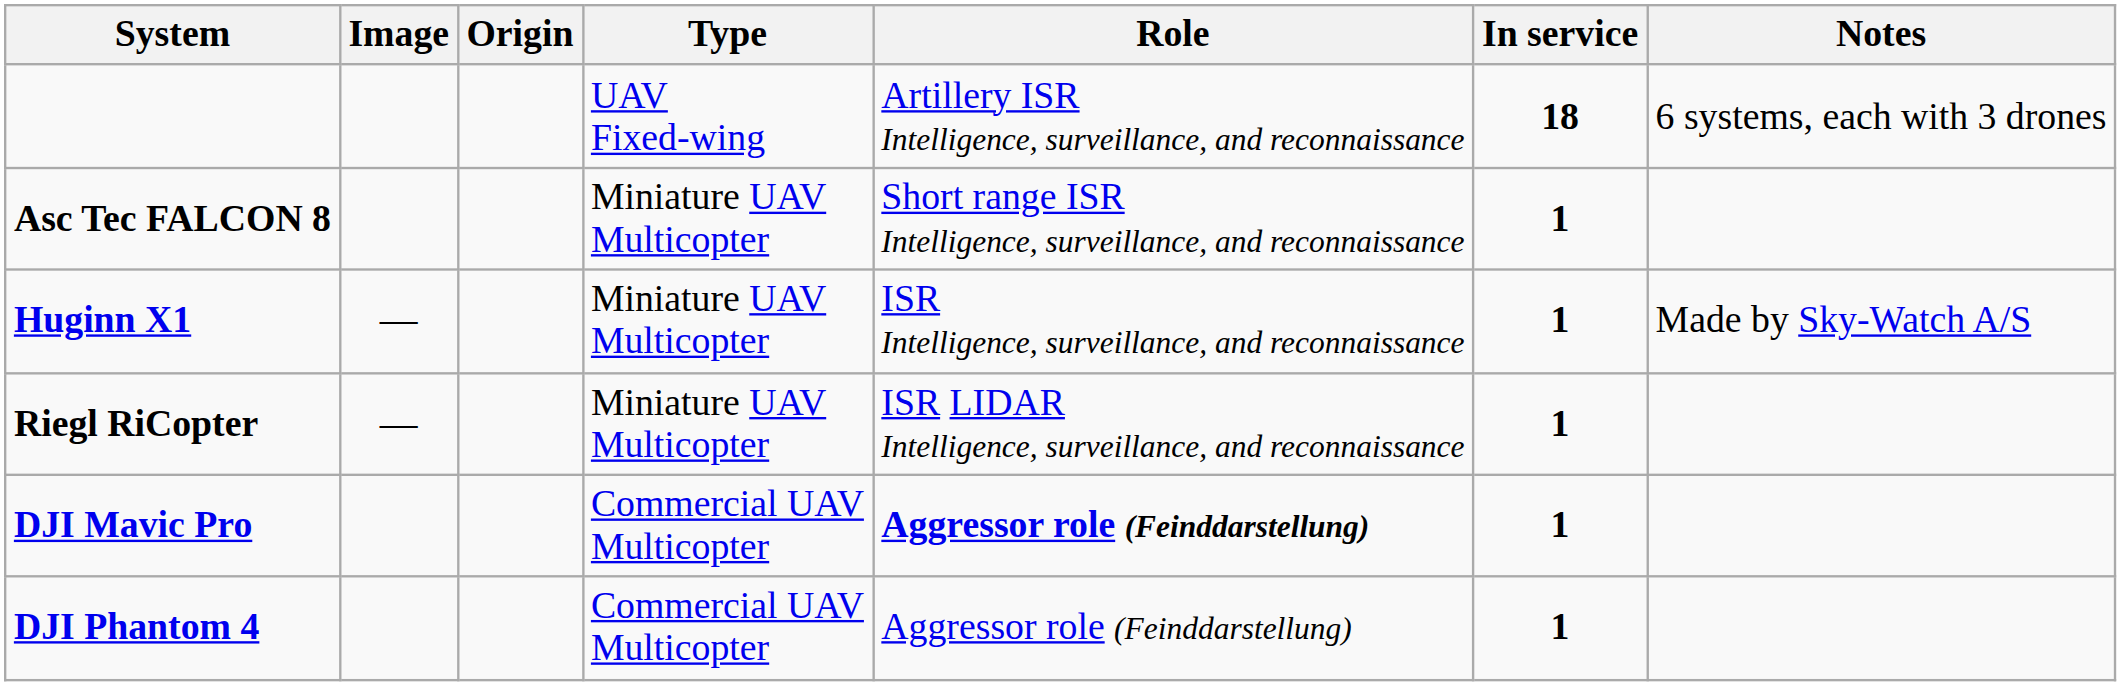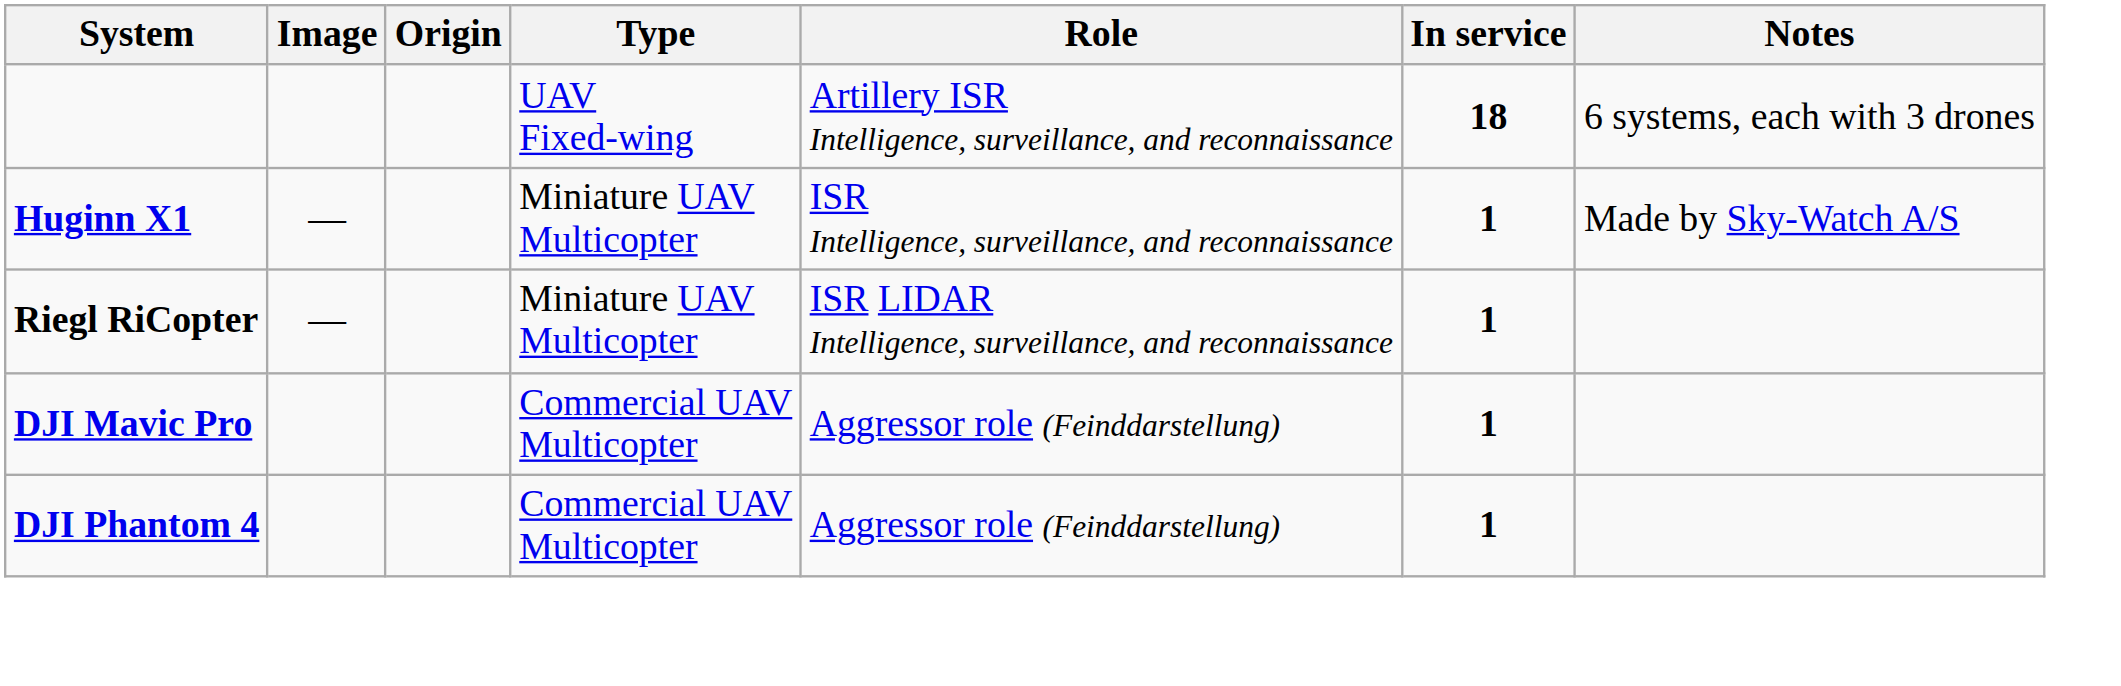- row: Asc Tec FALCON 8 | Miniature UAV Multicopter | Short range ISR Intelligence, surveillance, and reconnaissance | 1
DJI Mavic Pro | Role: bold -> normal
